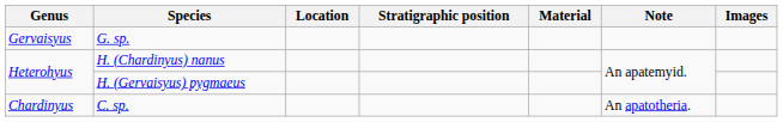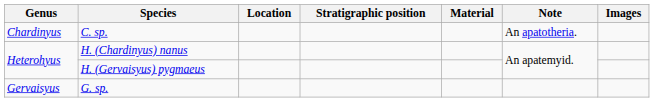rows swapped: C. sp. <-> G. sp.
